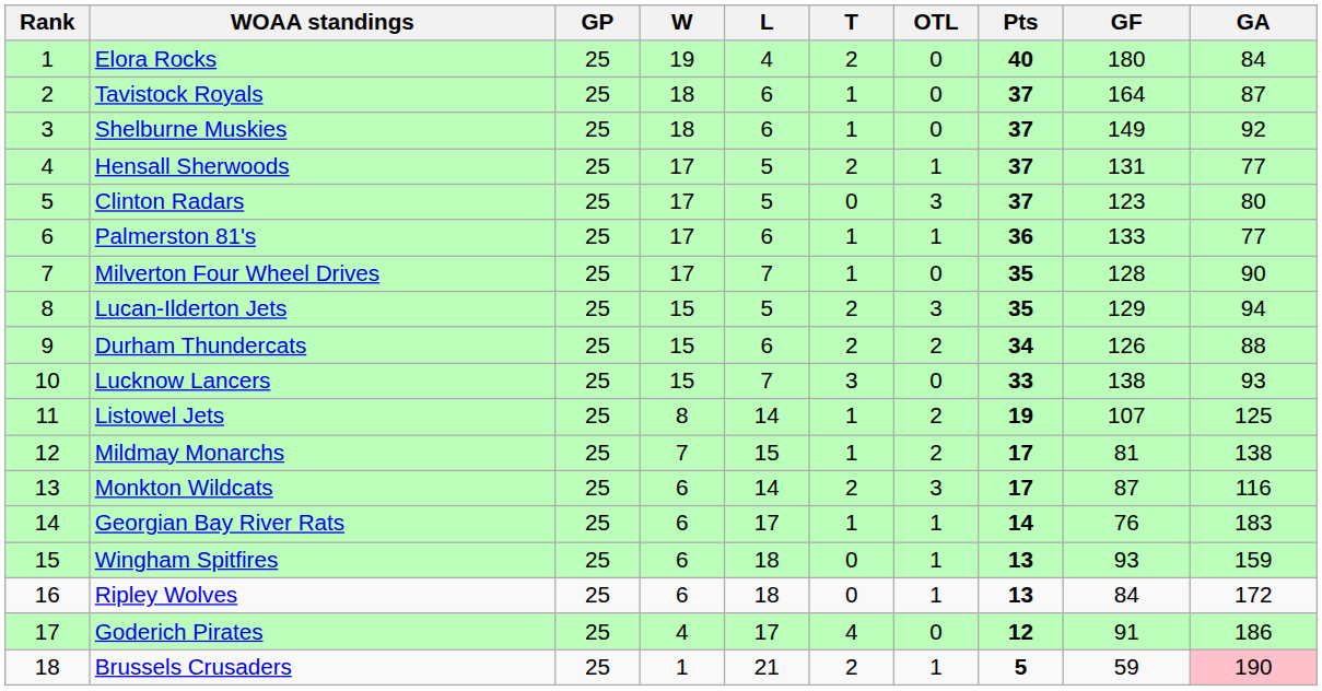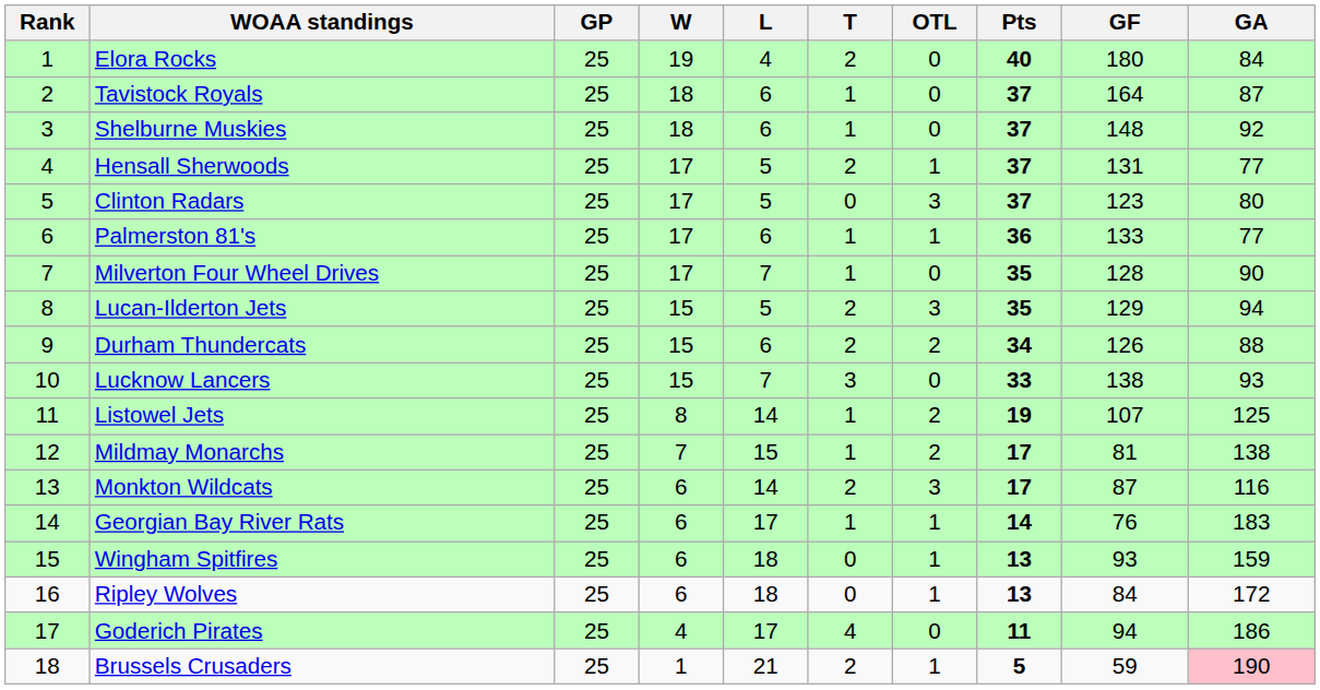Shelburne Muskies | GF: 149 -> 148
Goderich Pirates | Pts: 12 -> 11
Goderich Pirates | GF: 91 -> 94
